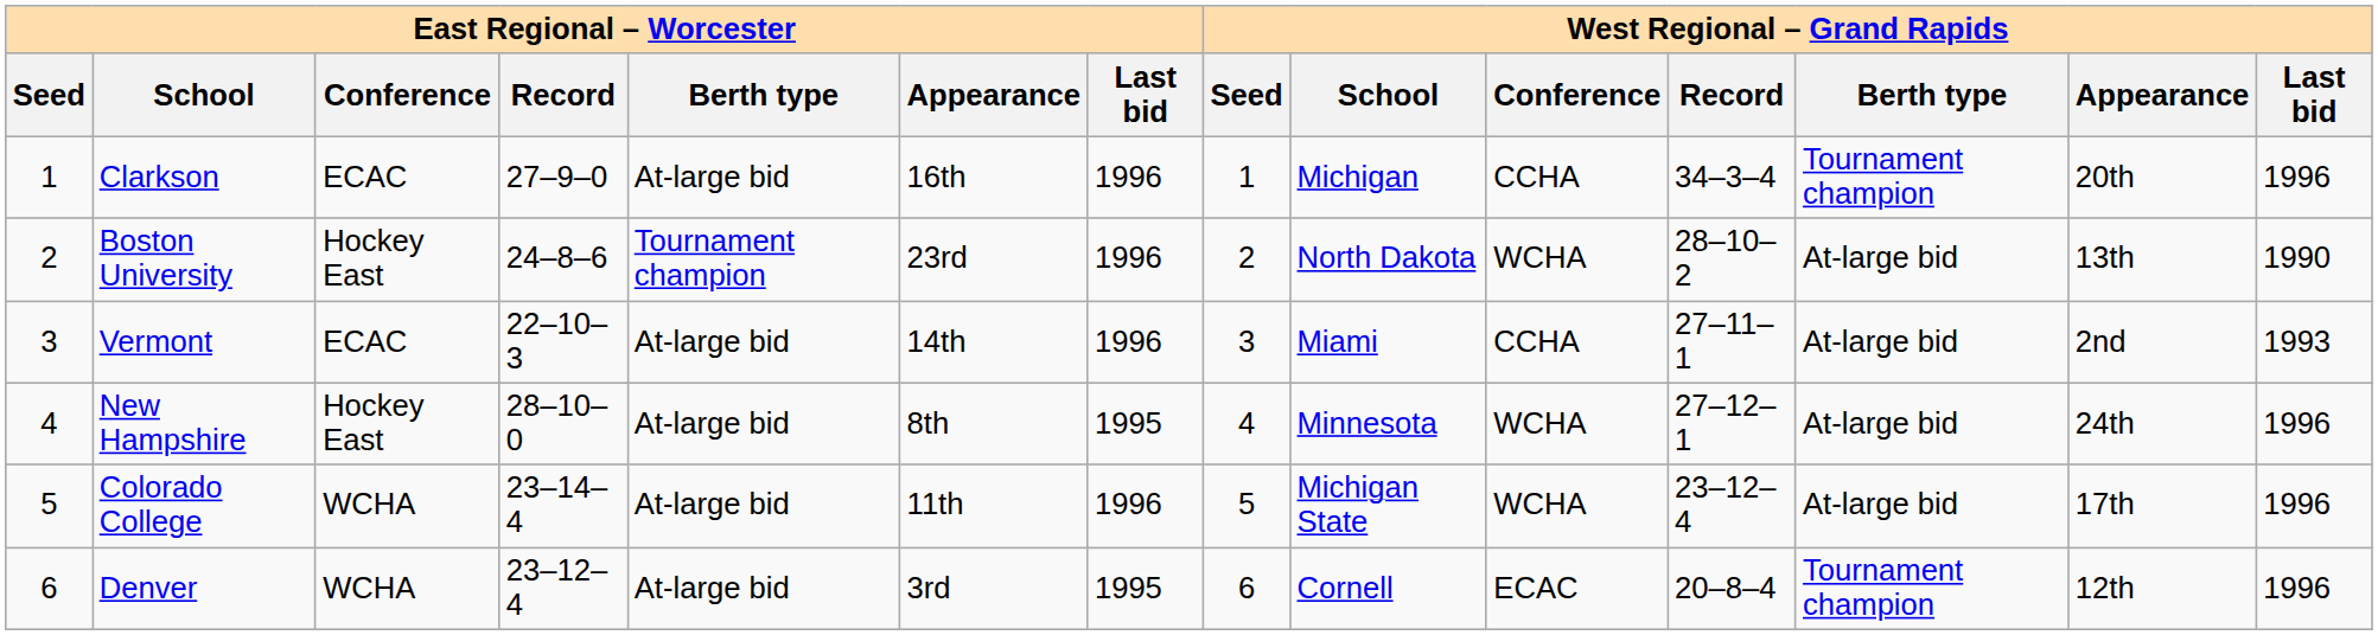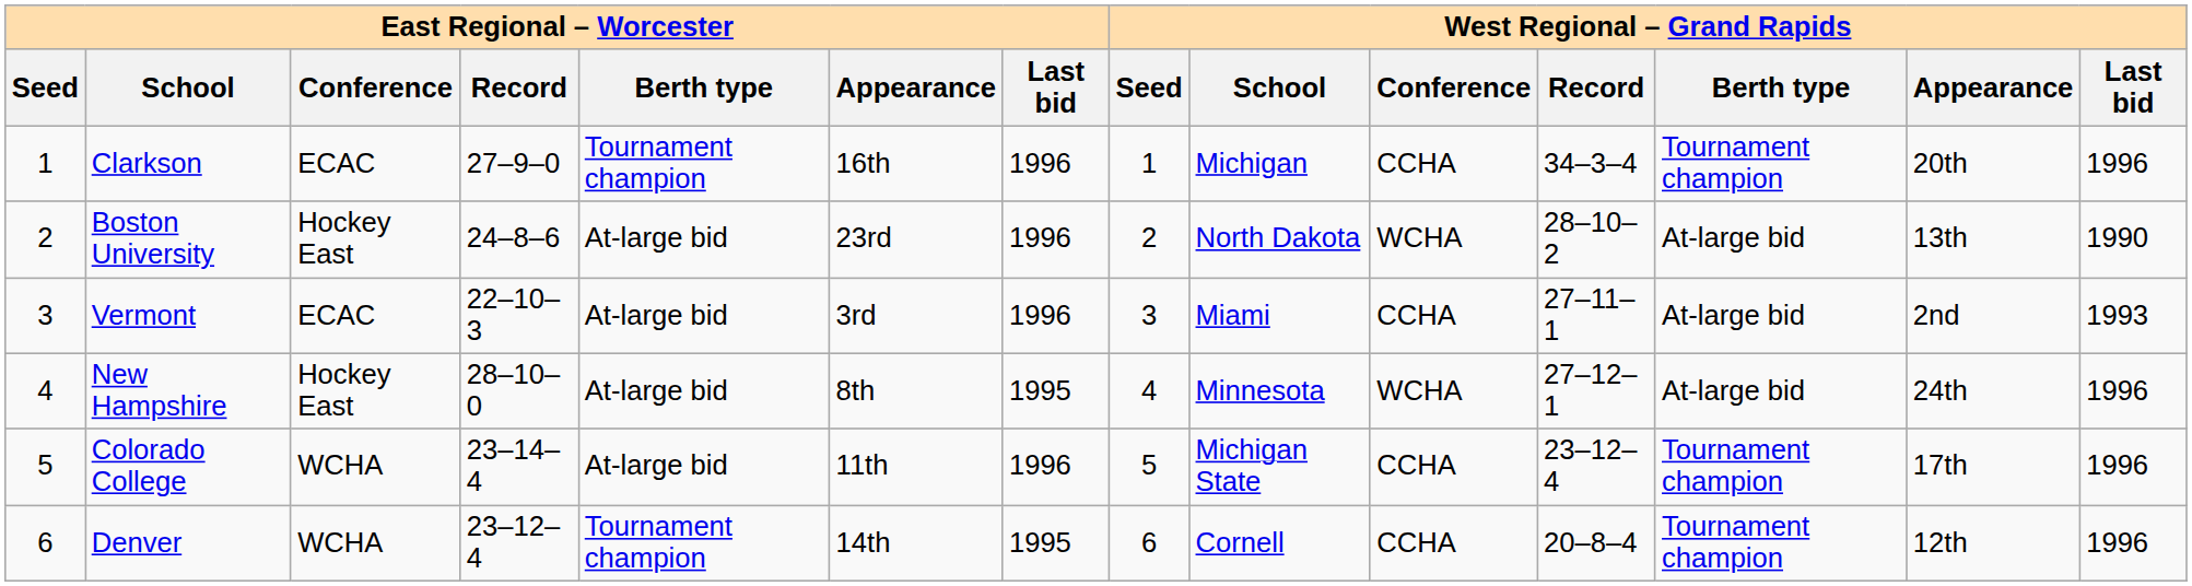Clarkson | East Regional – Worcester / Berth type: At-large bid -> Tournament champion
Boston University | East Regional – Worcester / Berth type: Tournament champion -> At-large bid
Vermont | East Regional – Worcester / Appearance: 14th -> 3rd
Colorado College | West Regional – Grand Rapids / Conference: WCHA -> CCHA
Colorado College | West Regional – Grand Rapids / Berth type: At-large bid -> Tournament champion
Denver | East Regional – Worcester / Berth type: At-large bid -> Tournament champion
Denver | East Regional – Worcester / Appearance: 3rd -> 14th
Denver | West Regional – Grand Rapids / Conference: ECAC -> CCHA
